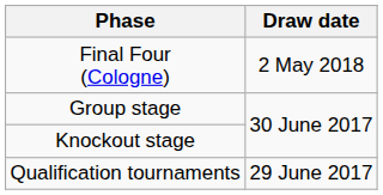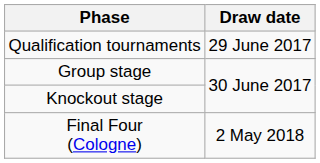rows swapped: Qualification tournaments <-> Final Four (Cologne)
